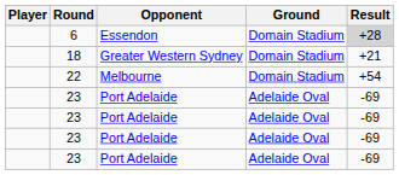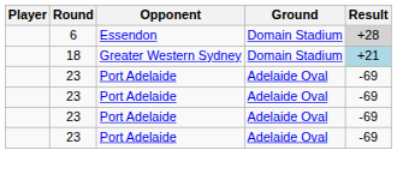18 | Result: no background -> lightblue background
- row: 22 | Melbourne | Domain Stadium | +54
